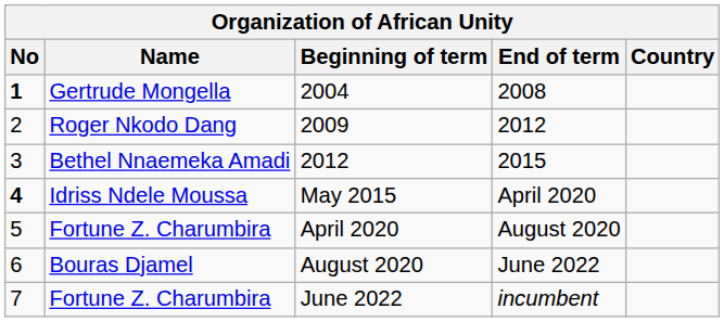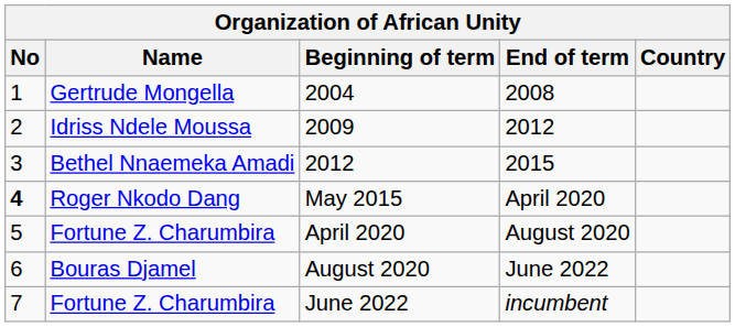2004 | No: bold -> normal
2009 | Name: Roger Nkodo Dang -> Idriss Ndele Moussa
May 2015 | Name: Idriss Ndele Moussa -> Roger Nkodo Dang
